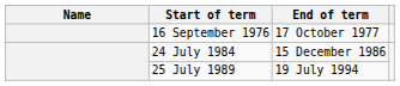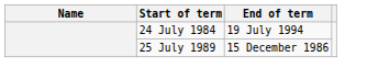- row: 16 September 1976 | 17 October 1977
24 July 1984 | End of term: 15 December 1986 -> 19 July 1994
25 July 1989 | End of term: 19 July 1994 -> 15 December 1986
